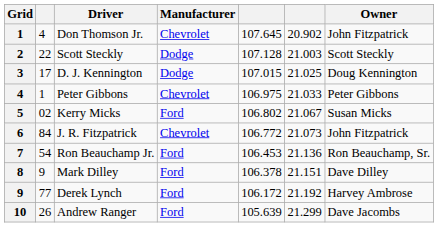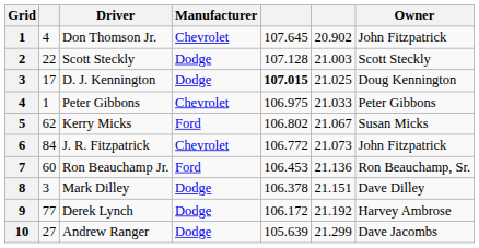D. J. Kennington | column 5: normal -> bold
Kerry Micks | column 2: 02 -> 62
Ron Beauchamp Jr. | column 2: 54 -> 60
Mark Dilley | column 2: 9 -> 3
Mark Dilley | Manufacturer: Ford -> Dodge
Derek Lynch | Manufacturer: Ford -> Dodge
Andrew Ranger | column 2: 26 -> 27
Andrew Ranger | Manufacturer: Ford -> Dodge
